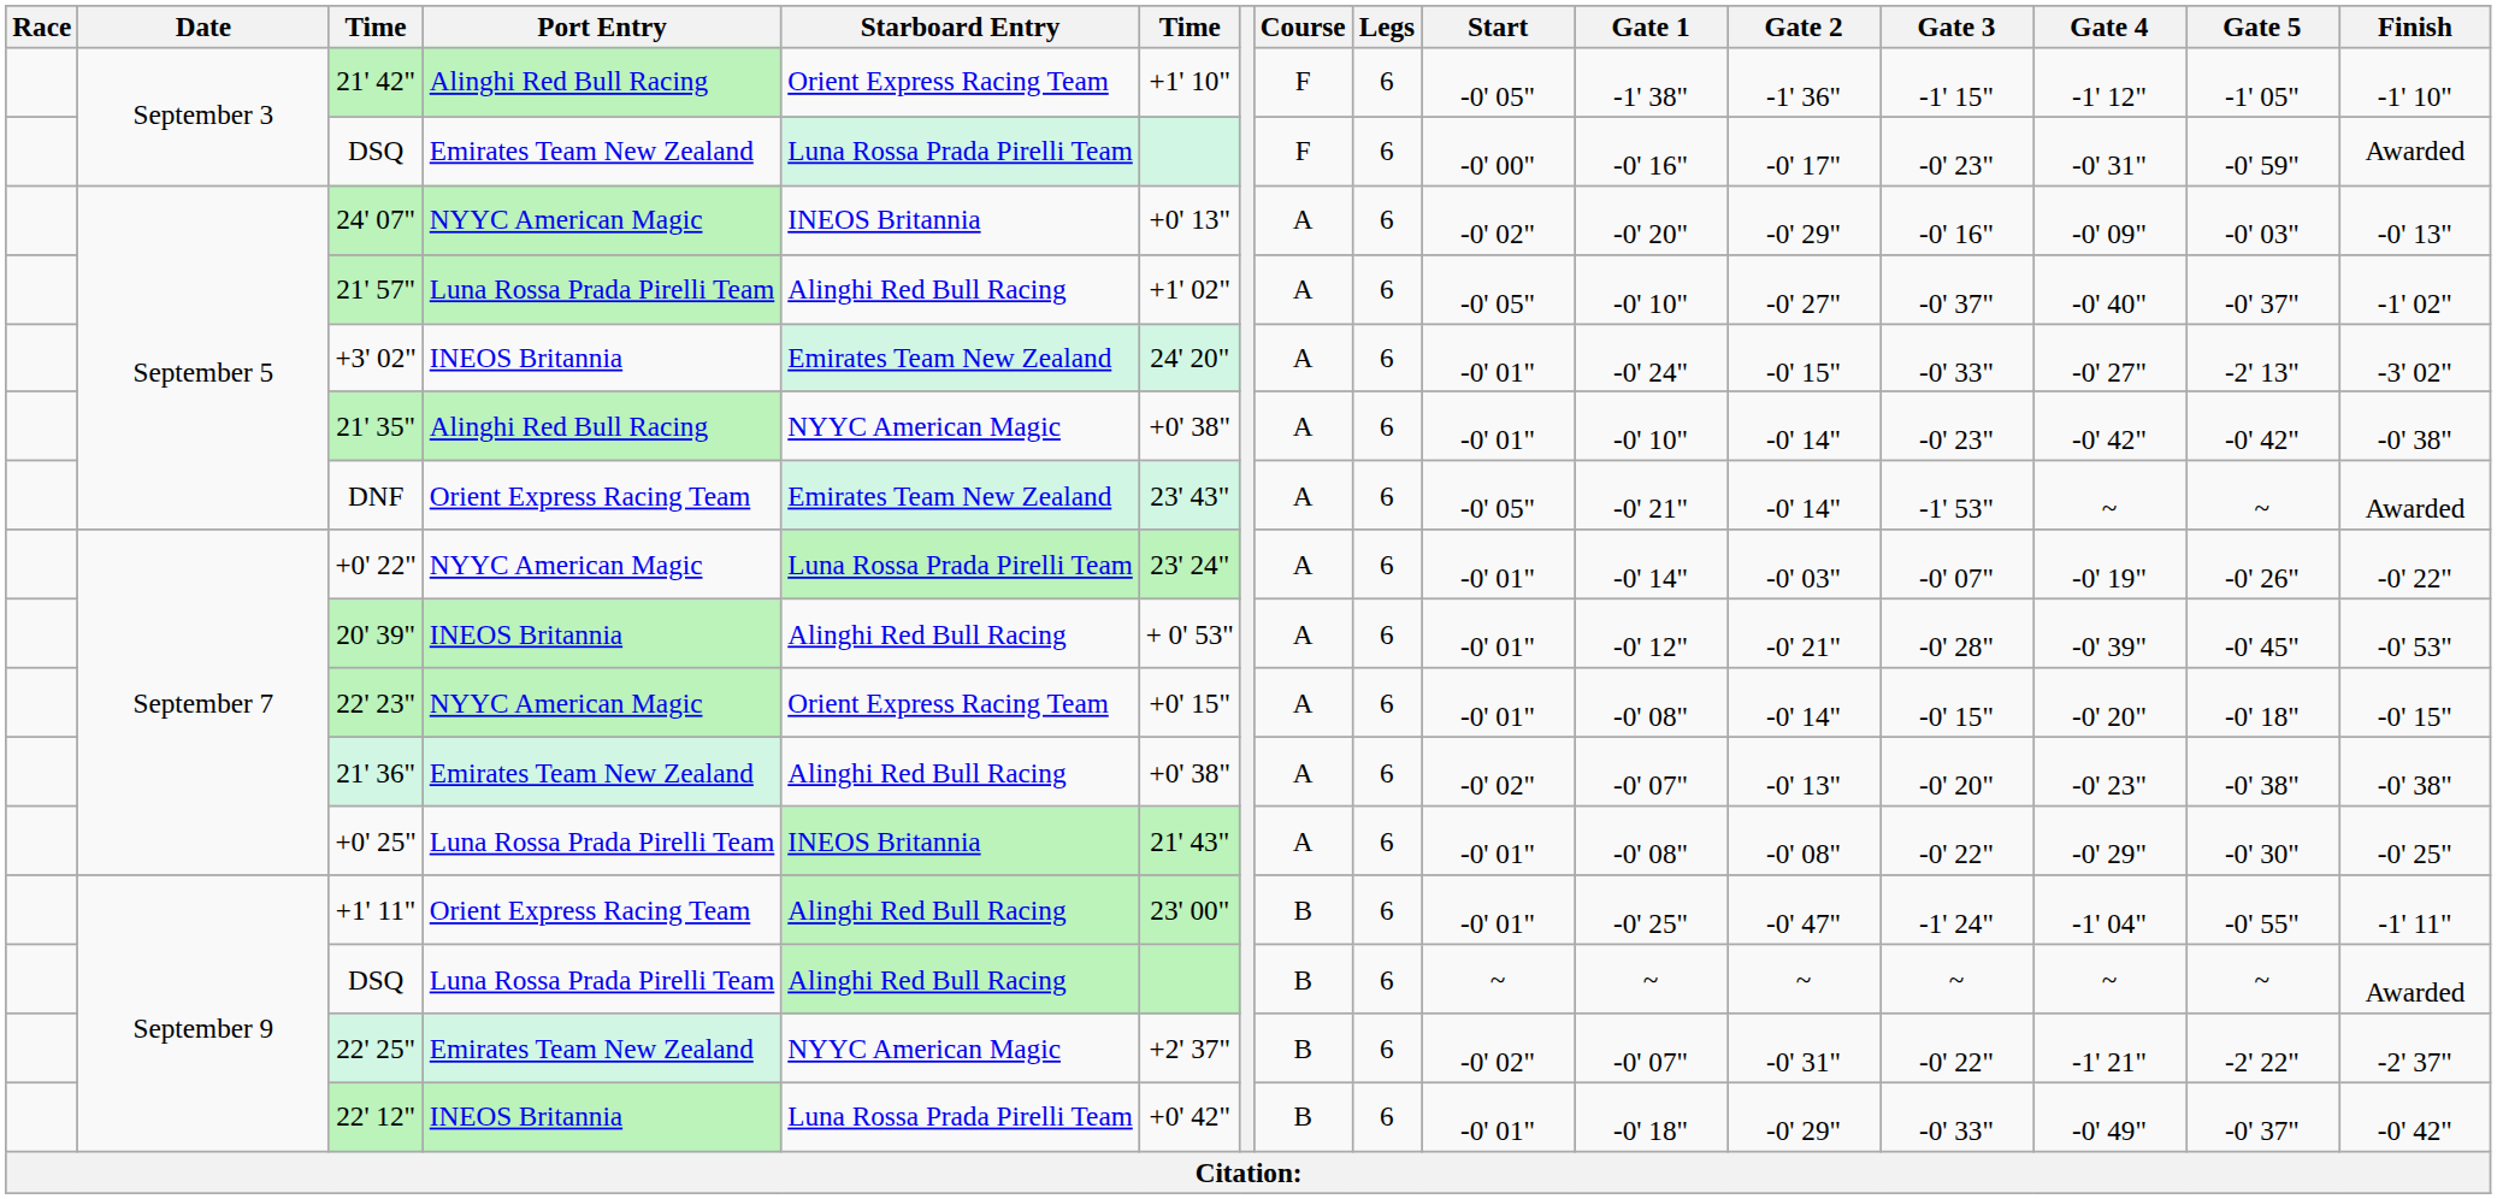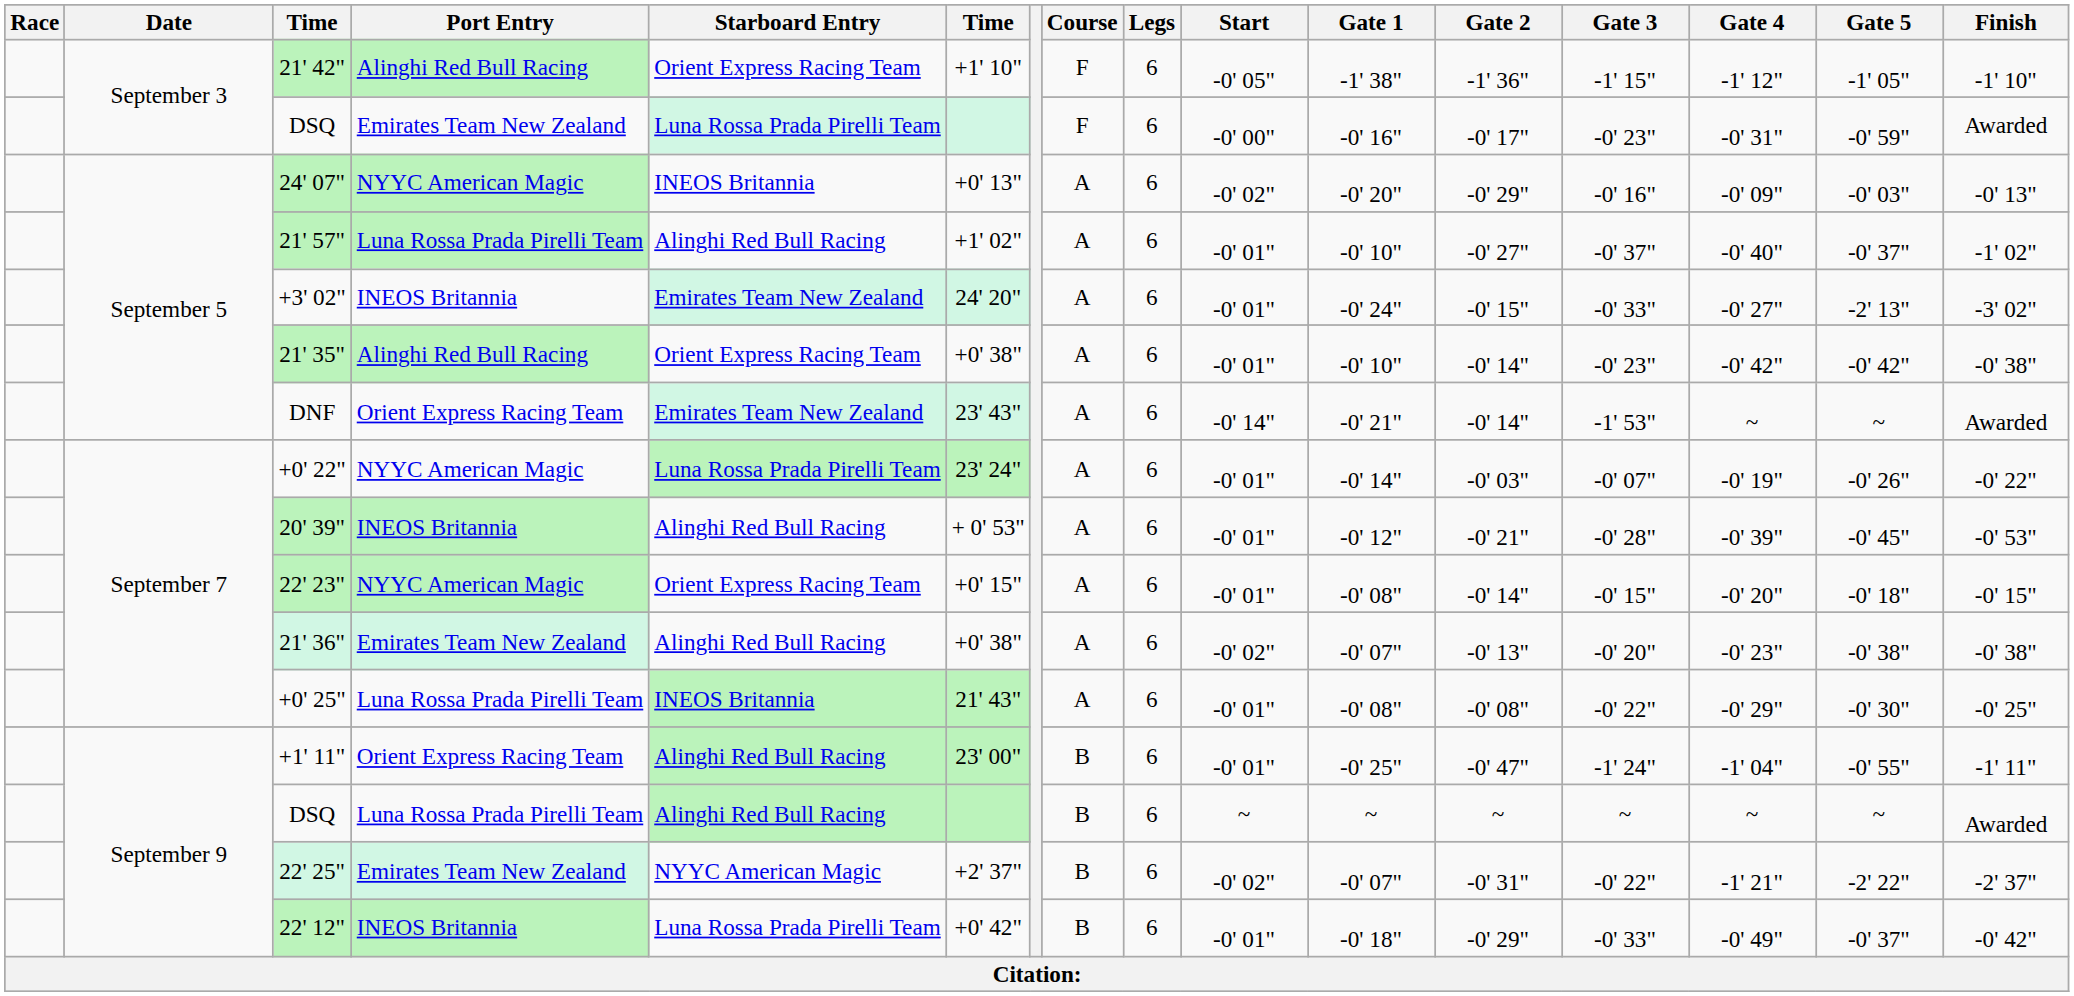21' 57" | Start: -0' 05" -> -0' 01"
21' 35" | Starboard Entry: NYYC American Magic -> Orient Express Racing Team
DNF | Start: -0' 05" -> -0' 14"
